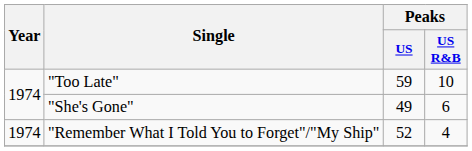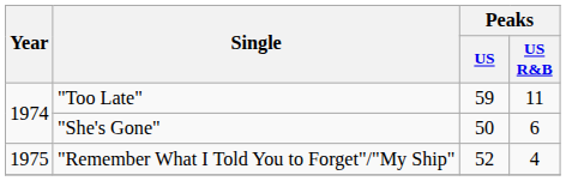"Too Late" | Peaks / US R&B: 10 -> 11
"She's Gone" | Peaks / US: 49 -> 50
"Remember What I Told You to Forget"/"My Ship" | Year: 1974 -> 1975
